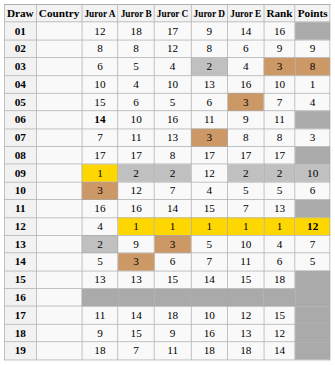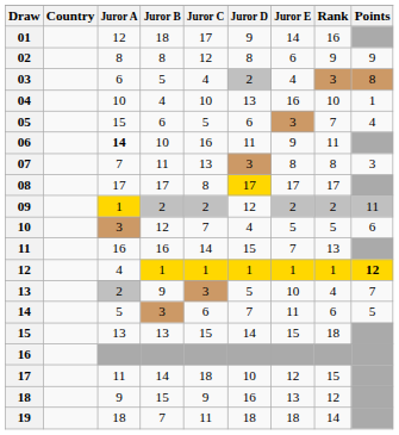08 | Juror D: no background -> gold background
09 | Points: 10 -> 11
